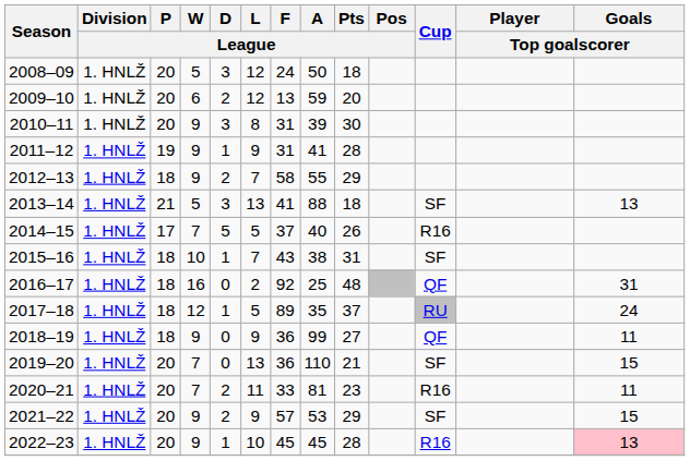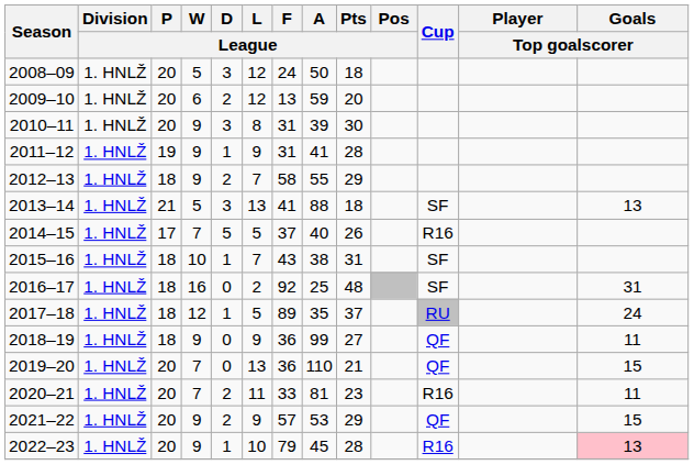2016–17 | Cup: QF -> SF
2019–20 | Cup: SF -> QF
2021–22 | Cup: SF -> QF
2022–23 | F / League: 45 -> 79
